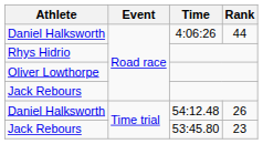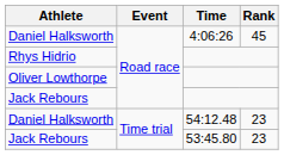Daniel Halksworth / 4:06:26 | Rank: 44 -> 45
Daniel Halksworth / 54:12.48 | Rank: 26 -> 23
